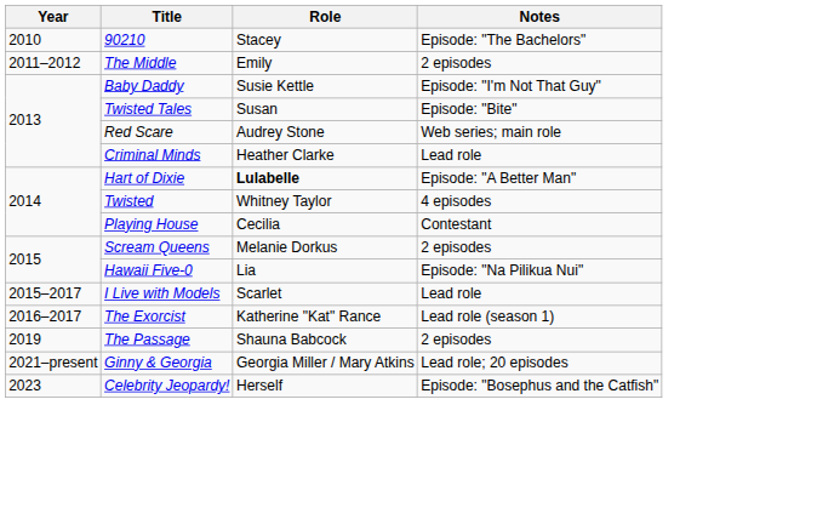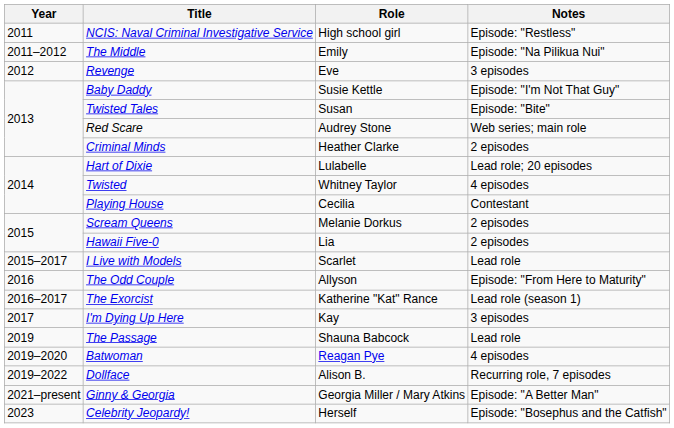- row: 2010 | 90210 | Stacey | Episode: "The Bachelors"
+ row: 2011 | NCIS: Naval Criminal Investigative Service | High school girl | Episode: "Restless"
The Middle | Notes: 2 episodes -> Episode: "Na Pilikua Nui"
+ row: 2012 | Revenge | Eve | 3 episodes
Criminal Minds | Notes: Lead role -> 2 episodes
Hart of Dixie | Role: bold -> normal
Hart of Dixie | Notes: Episode: "A Better Man" -> Lead role; 20 episodes
Hawaii Five-0 | Notes: Episode: "Na Pilikua Nui" -> 2 episodes
+ row: 2016 | The Odd Couple | Allyson | Episode: "From Here to Maturity"
+ row: 2017 | I'm Dying Up Here | Kay | 3 episodes
The Passage | Notes: 2 episodes -> Lead role
+ row: 2019–2020 | Batwoman | Reagan Pye | 4 episodes
+ row: 2019–2022 | Dollface | Alison B. | Recurring role, 7 episodes
Ginny & Georgia | Notes: Lead role; 20 episodes -> Episode: "A Better Man"
